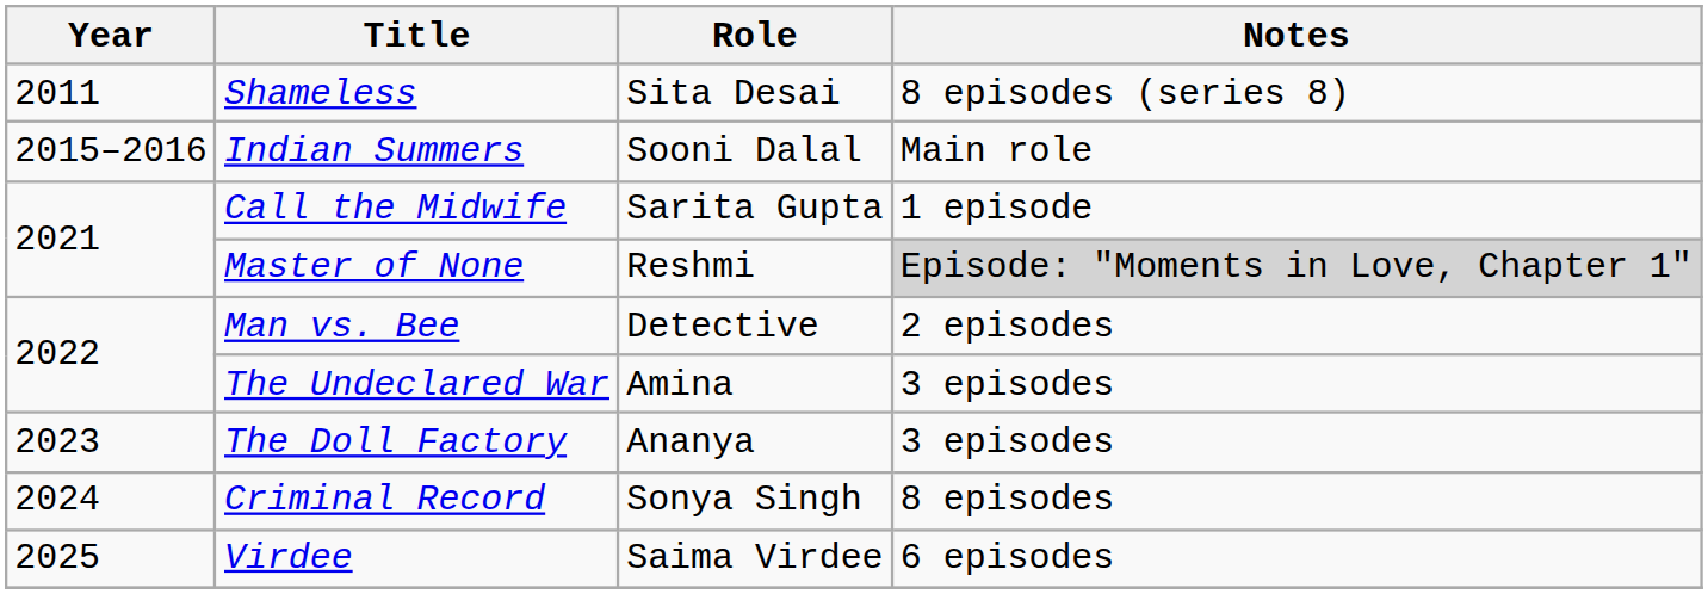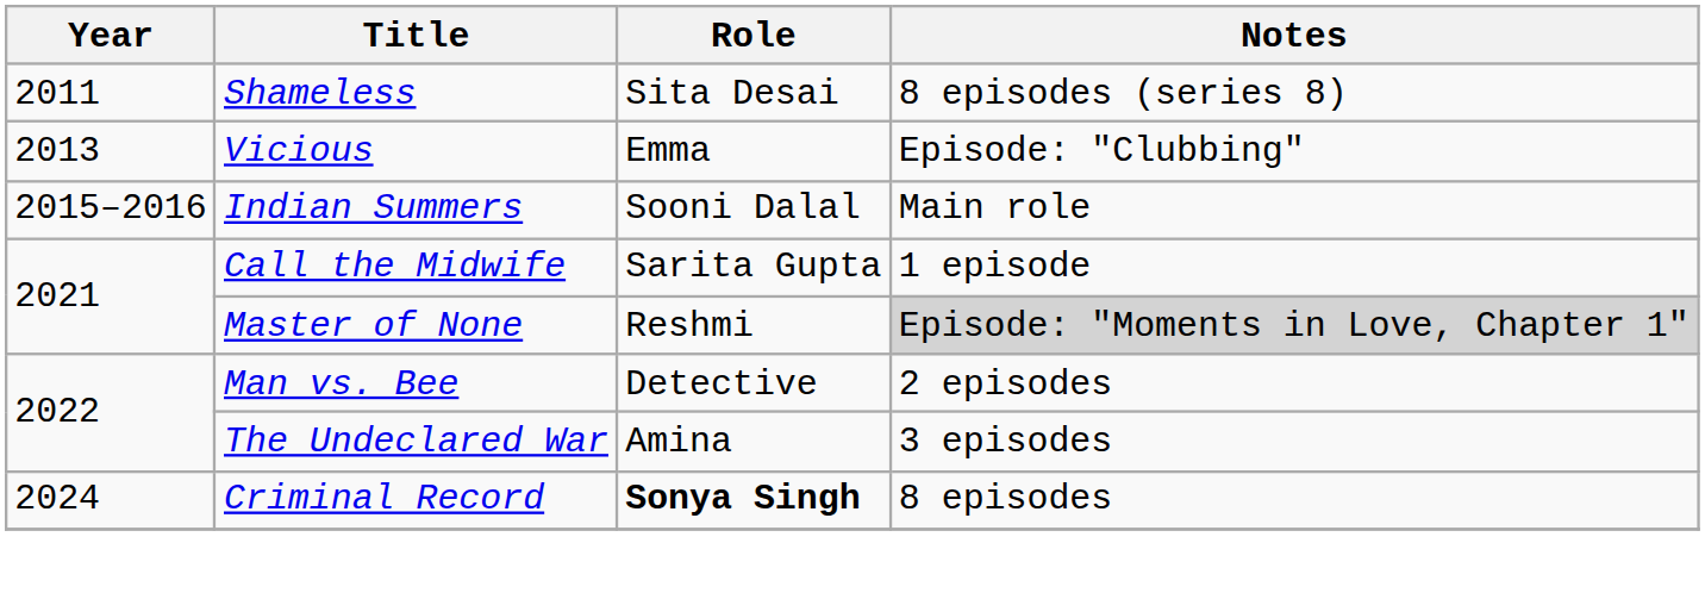+ row: 2013 | Vicious | Emma | Episode: "Clubbing"
- row: 2023 | The Doll Factory | Ananya | 3 episodes
Criminal Record | Role: normal -> bold
- row: 2025 | Virdee | Saima Virdee | 6 episodes
